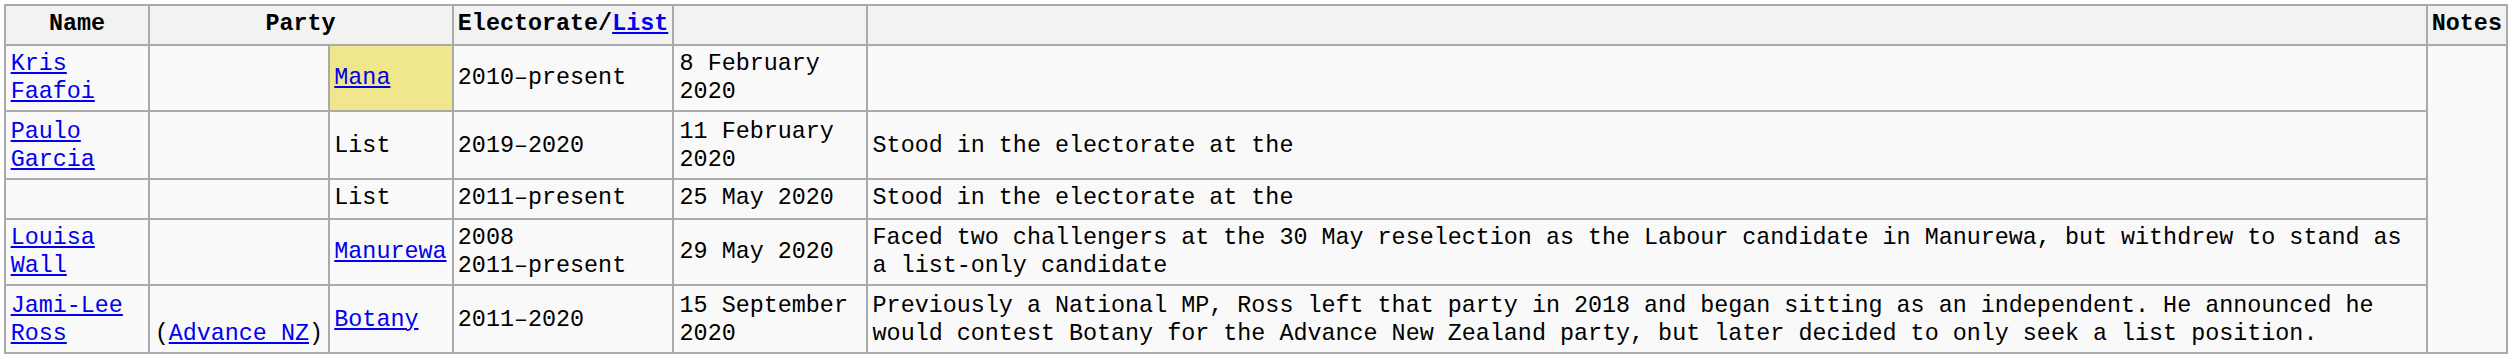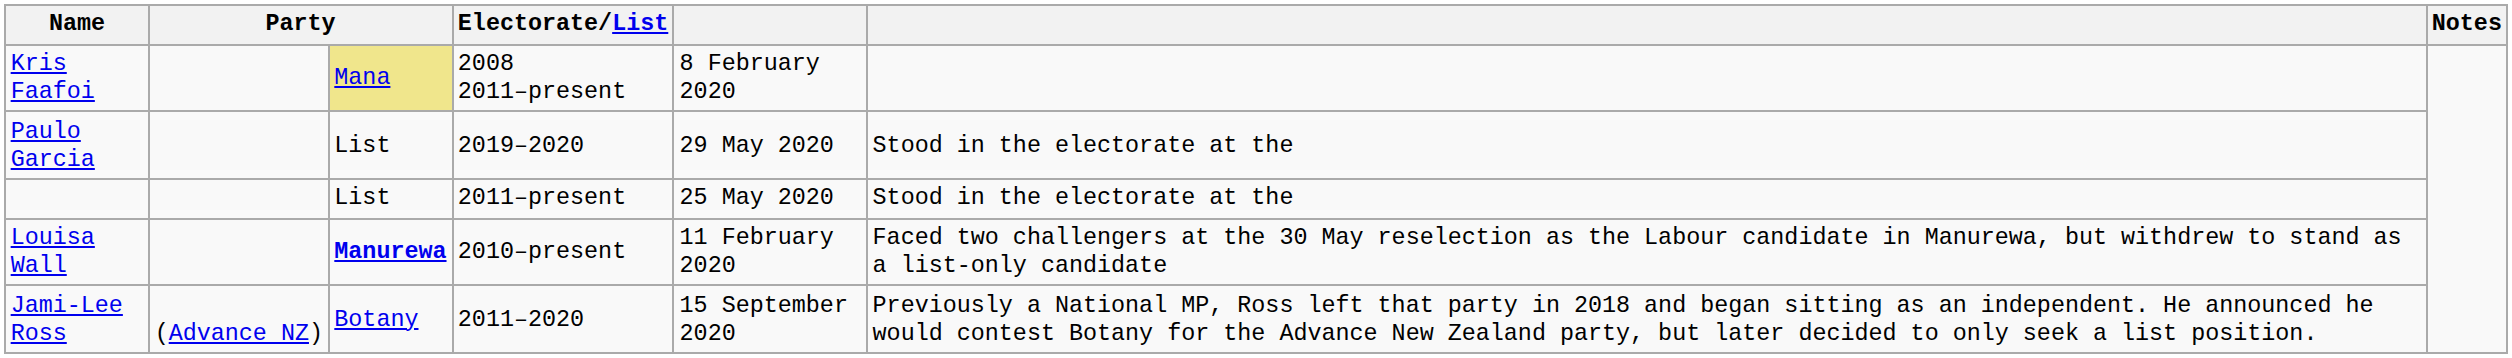Kris Faafoi | Electorate/List: 2010–present -> 2008 2011–present
Paulo Garcia | column 5: 11 February 2020 -> 29 May 2020
Louisa Wall | column 3: normal -> bold
Louisa Wall | Electorate/List: 2008 2011–present -> 2010–present
Louisa Wall | column 5: 29 May 2020 -> 11 February 2020
